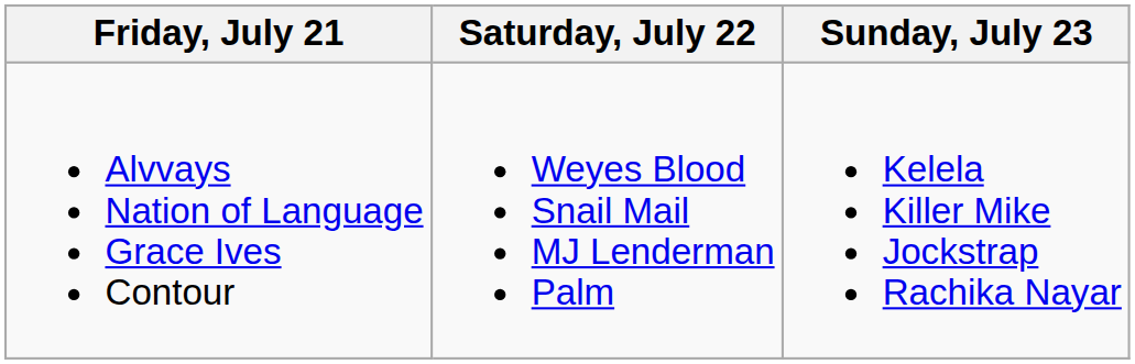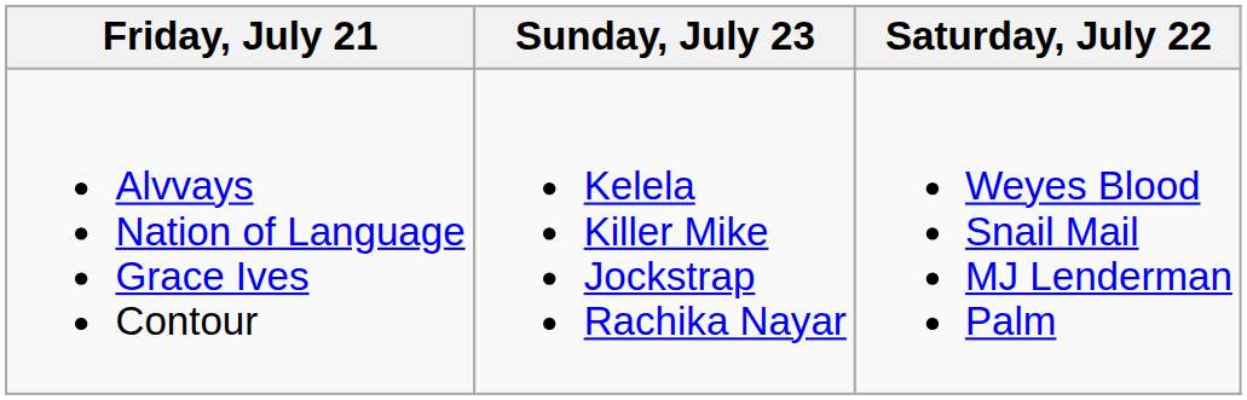columns swapped: Saturday, July 22 <-> Sunday, July 23
